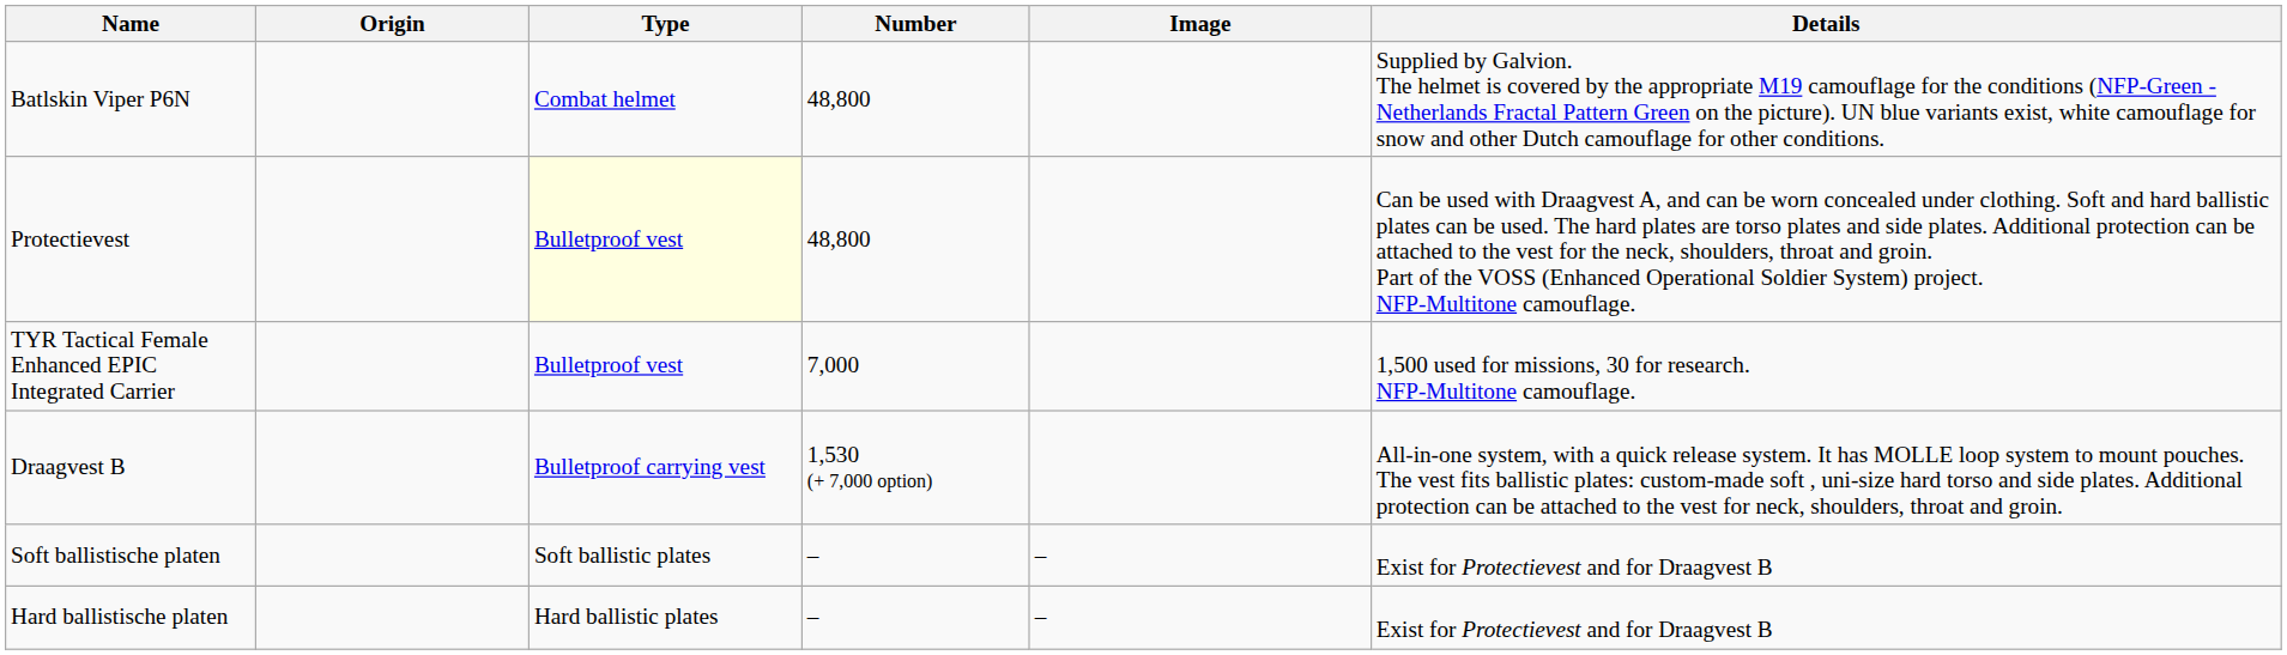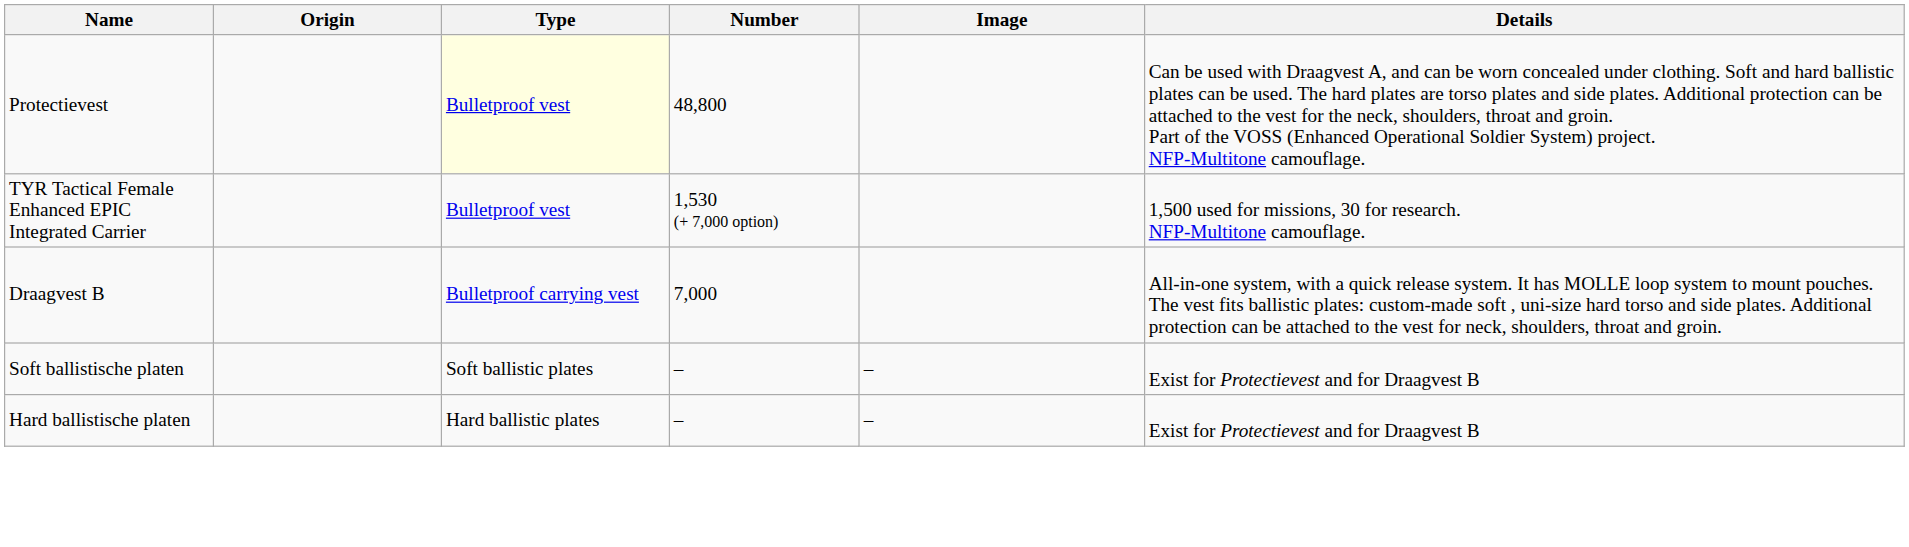- row: Batlskin Viper P6N | Combat helmet | 48,800 | Supplied by Galvion. The helmet is covered by the appropriate M19 camouflage for the conditions (NFP-Green - Netherlands Fractal Pattern Green on the picture). UN blue variants exist, white camouflage for snow and other Dutch camouflage for other conditions.
TYR Tactical Female Enhanced EPIC Integrated Carrier | Number: 7,000 -> 1,530 (+ 7,000 option)
Draagvest B | Number: 1,530 (+ 7,000 option) -> 7,000
